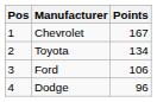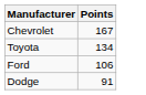- column: Pos | 1 | 2 | 3 | 4
Dodge | Points: 96 -> 91
